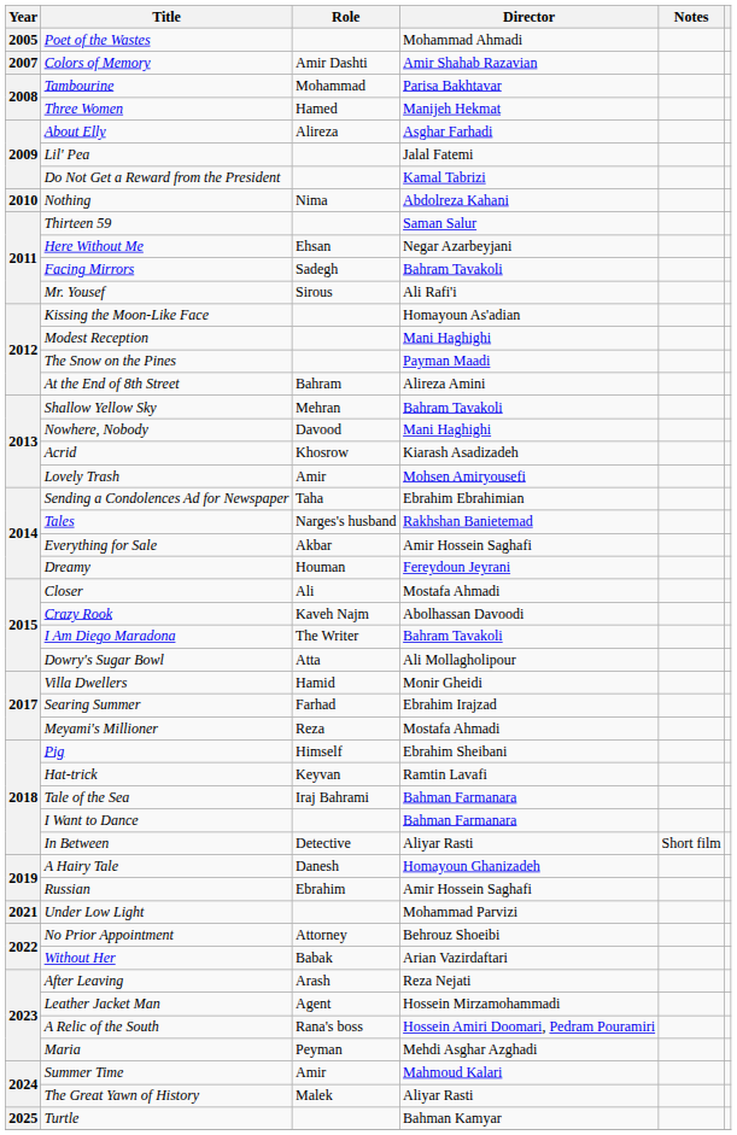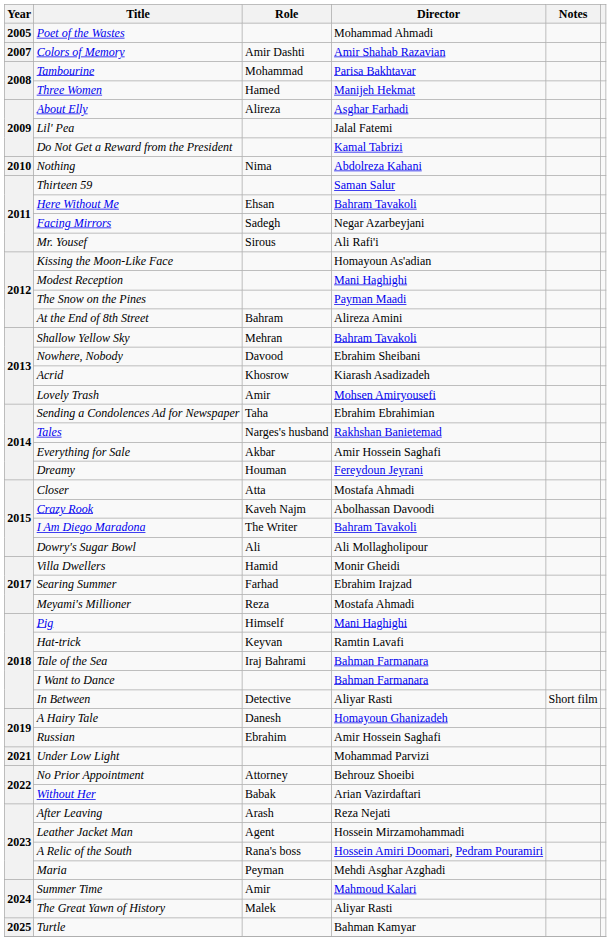Here Without Me | Director: Negar Azarbeyjani -> Bahram Tavakoli
Facing Mirrors | Director: Bahram Tavakoli -> Negar Azarbeyjani
Nowhere, Nobody | Director: Mani Haghighi -> Ebrahim Sheibani
Closer | Role: Ali -> Atta
Dowry's Sugar Bowl | Role: Atta -> Ali
Pig | Director: Ebrahim Sheibani -> Mani Haghighi
